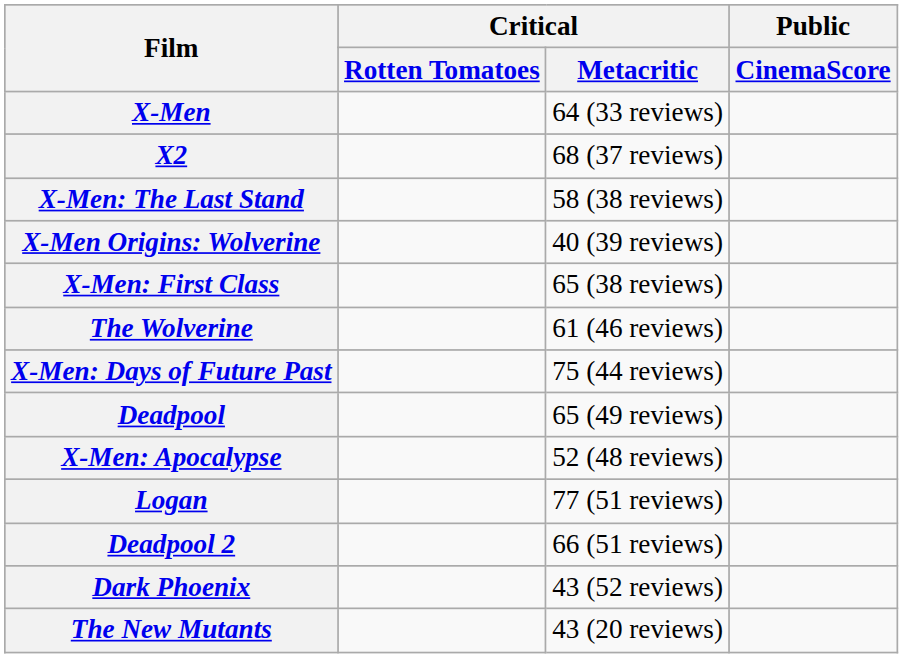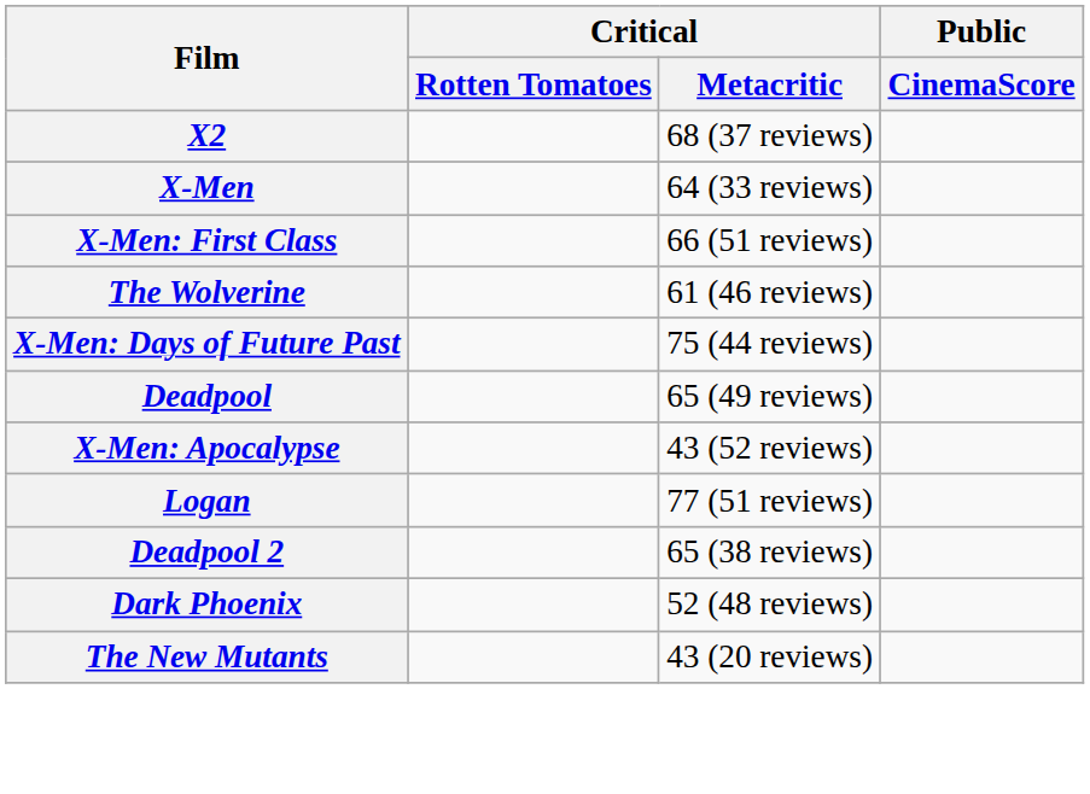rows swapped: X-Men <-> X2
- row: X-Men: The Last Stand | 58 (38 reviews)
- row: X-Men Origins: Wolverine | 40 (39 reviews)
X-Men: First Class | Critical / Metacritic: 65 (38 reviews) -> 66 (51 reviews)
X-Men: Apocalypse | Critical / Metacritic: 52 (48 reviews) -> 43 (52 reviews)
Deadpool 2 | Critical / Metacritic: 66 (51 reviews) -> 65 (38 reviews)
Dark Phoenix | Critical / Metacritic: 43 (52 reviews) -> 52 (48 reviews)
